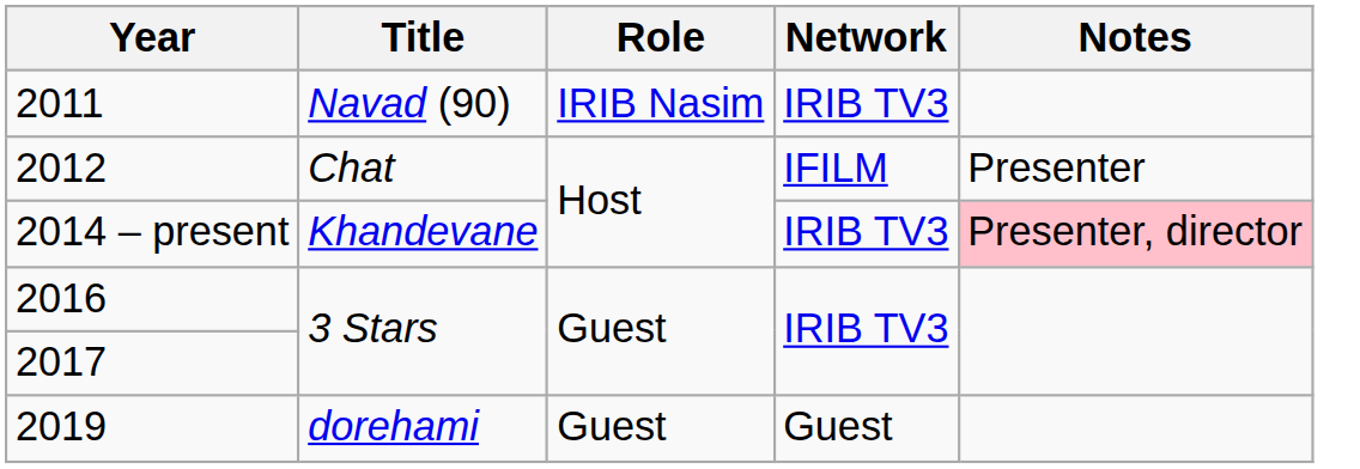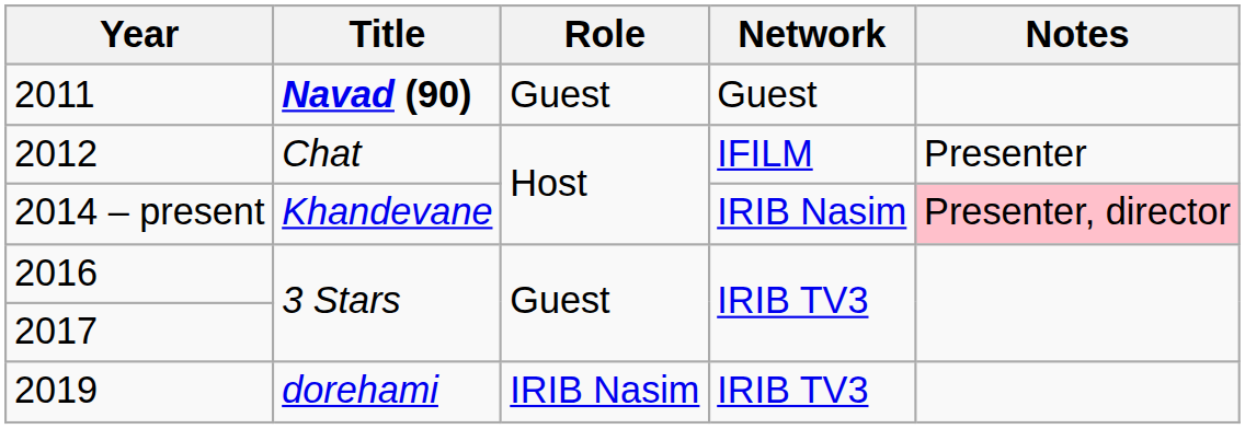2011 | Title: normal -> bold
2011 | Role: IRIB Nasim -> Guest
2011 | Network: IRIB TV3 -> Guest
2014 – present | Network: IRIB TV3 -> IRIB Nasim
2019 | Role: Guest -> IRIB Nasim
2019 | Network: Guest -> IRIB TV3
